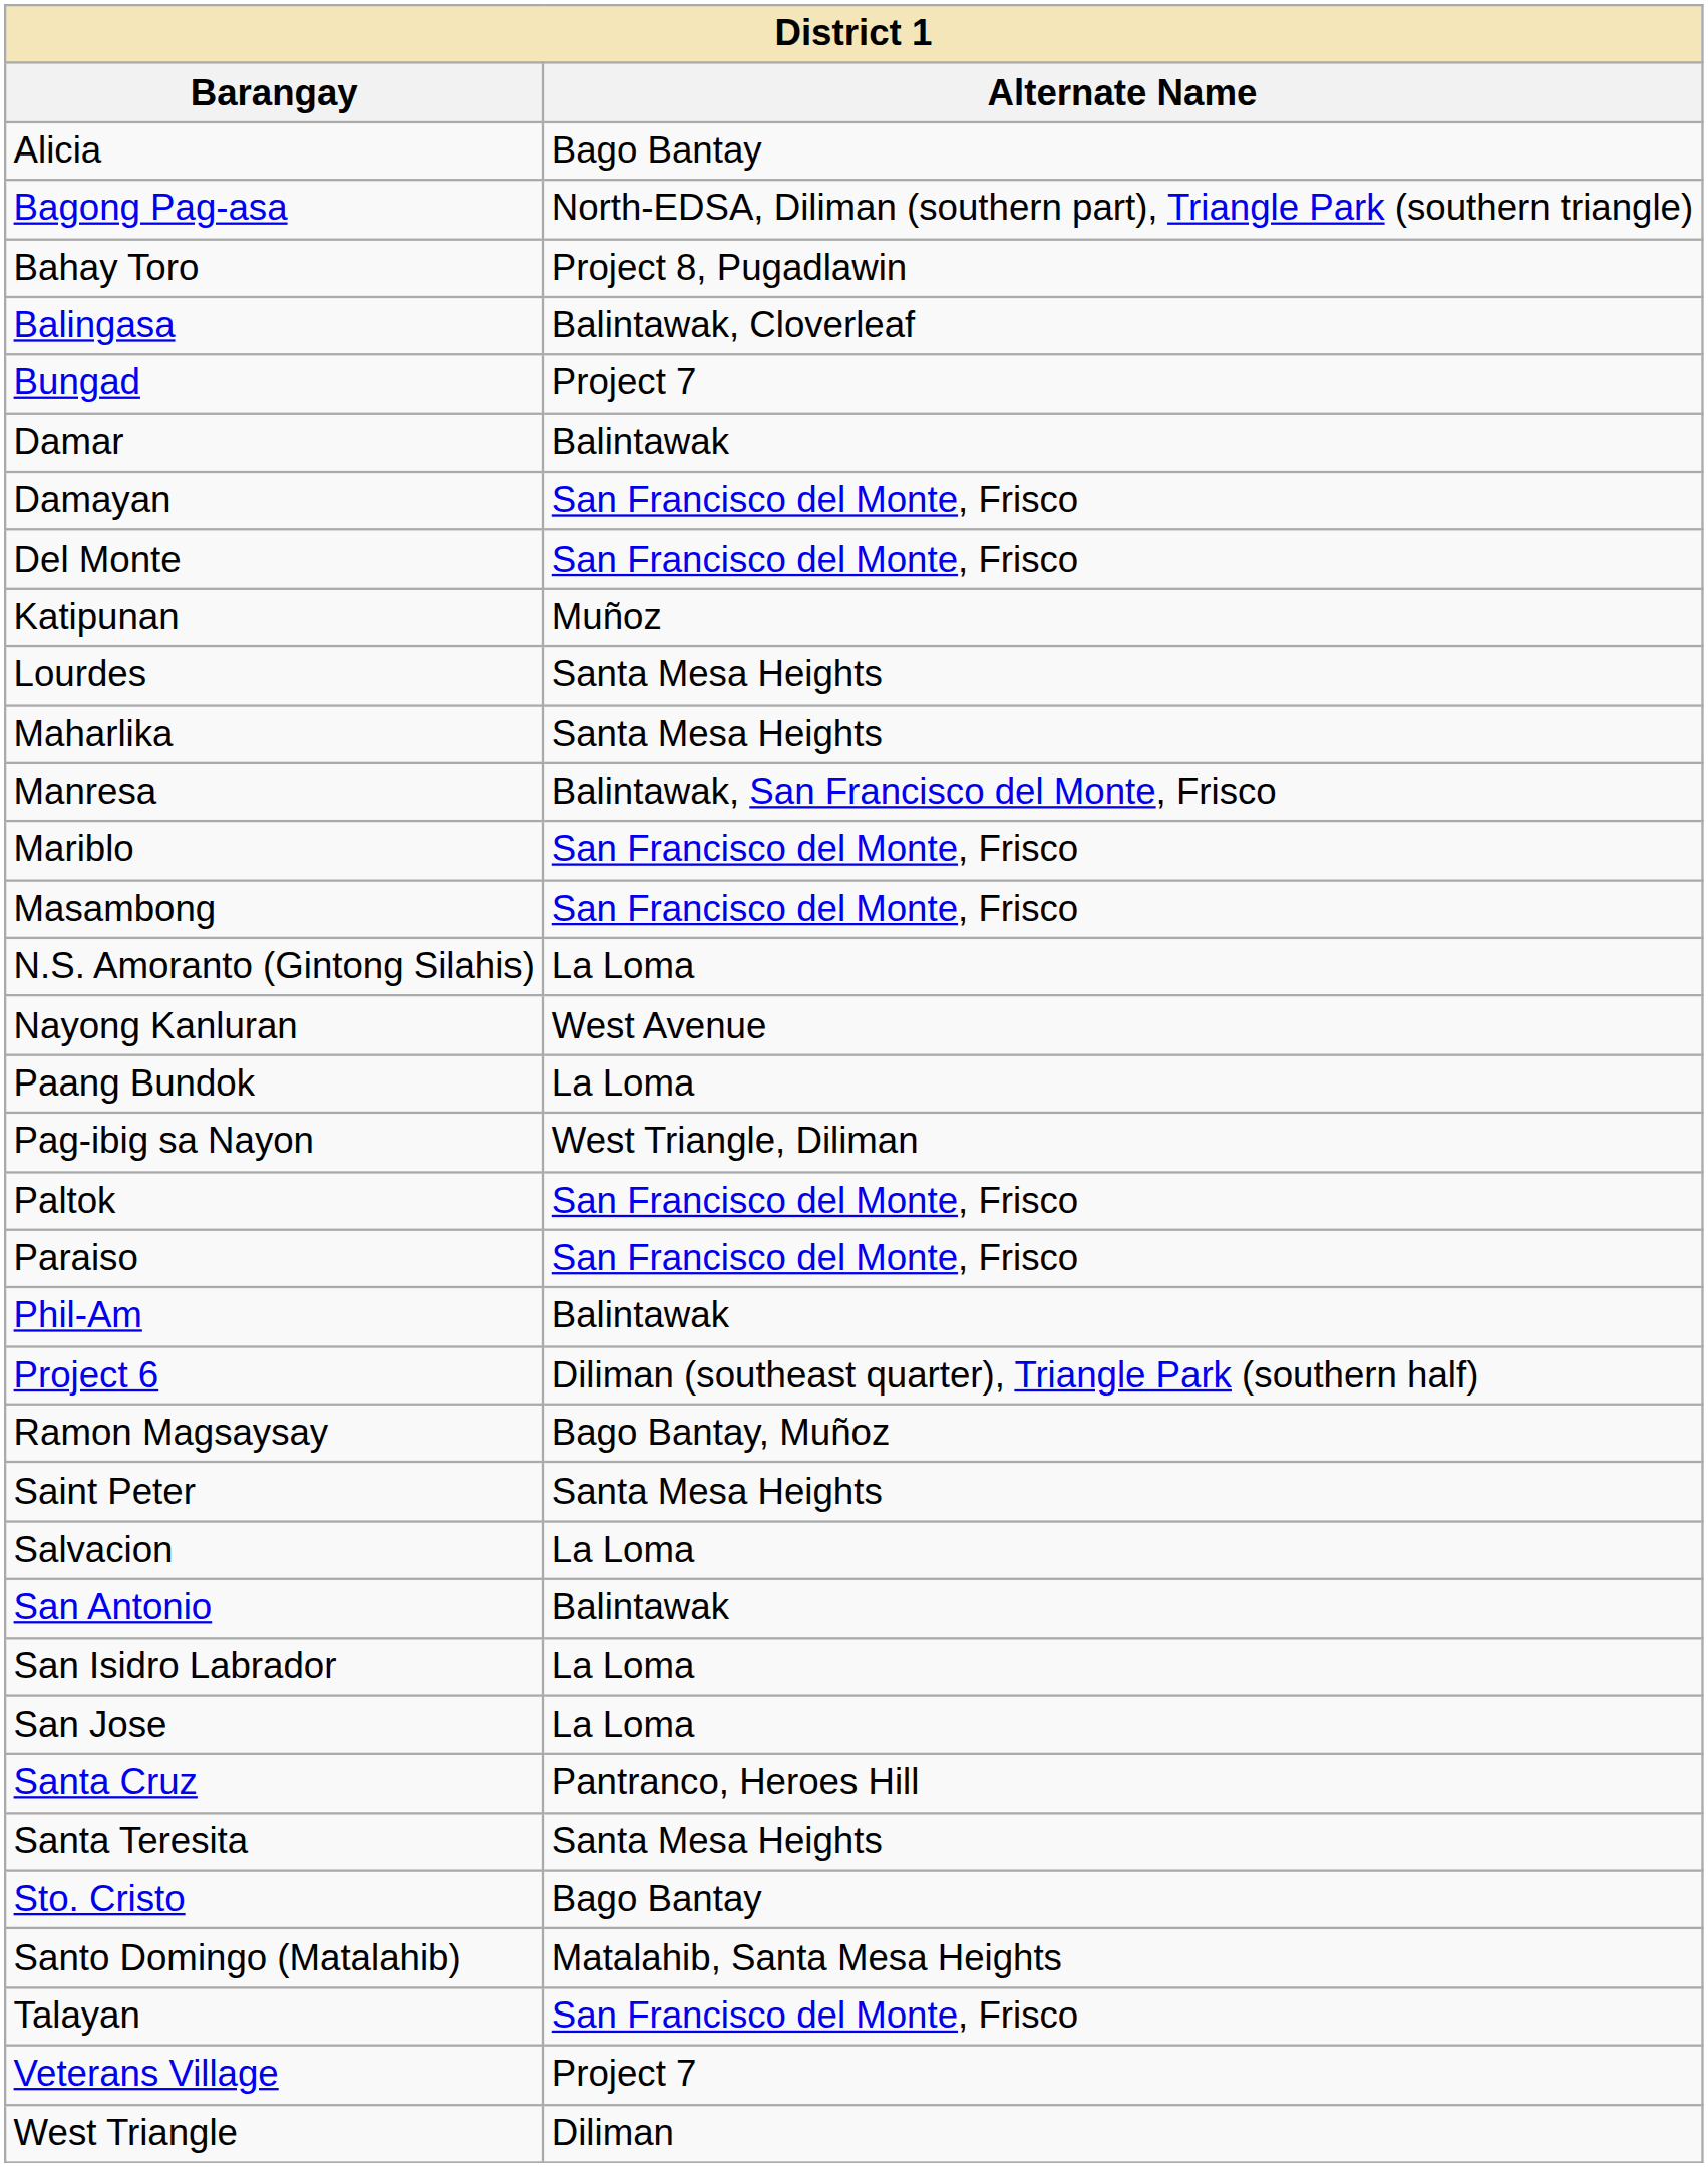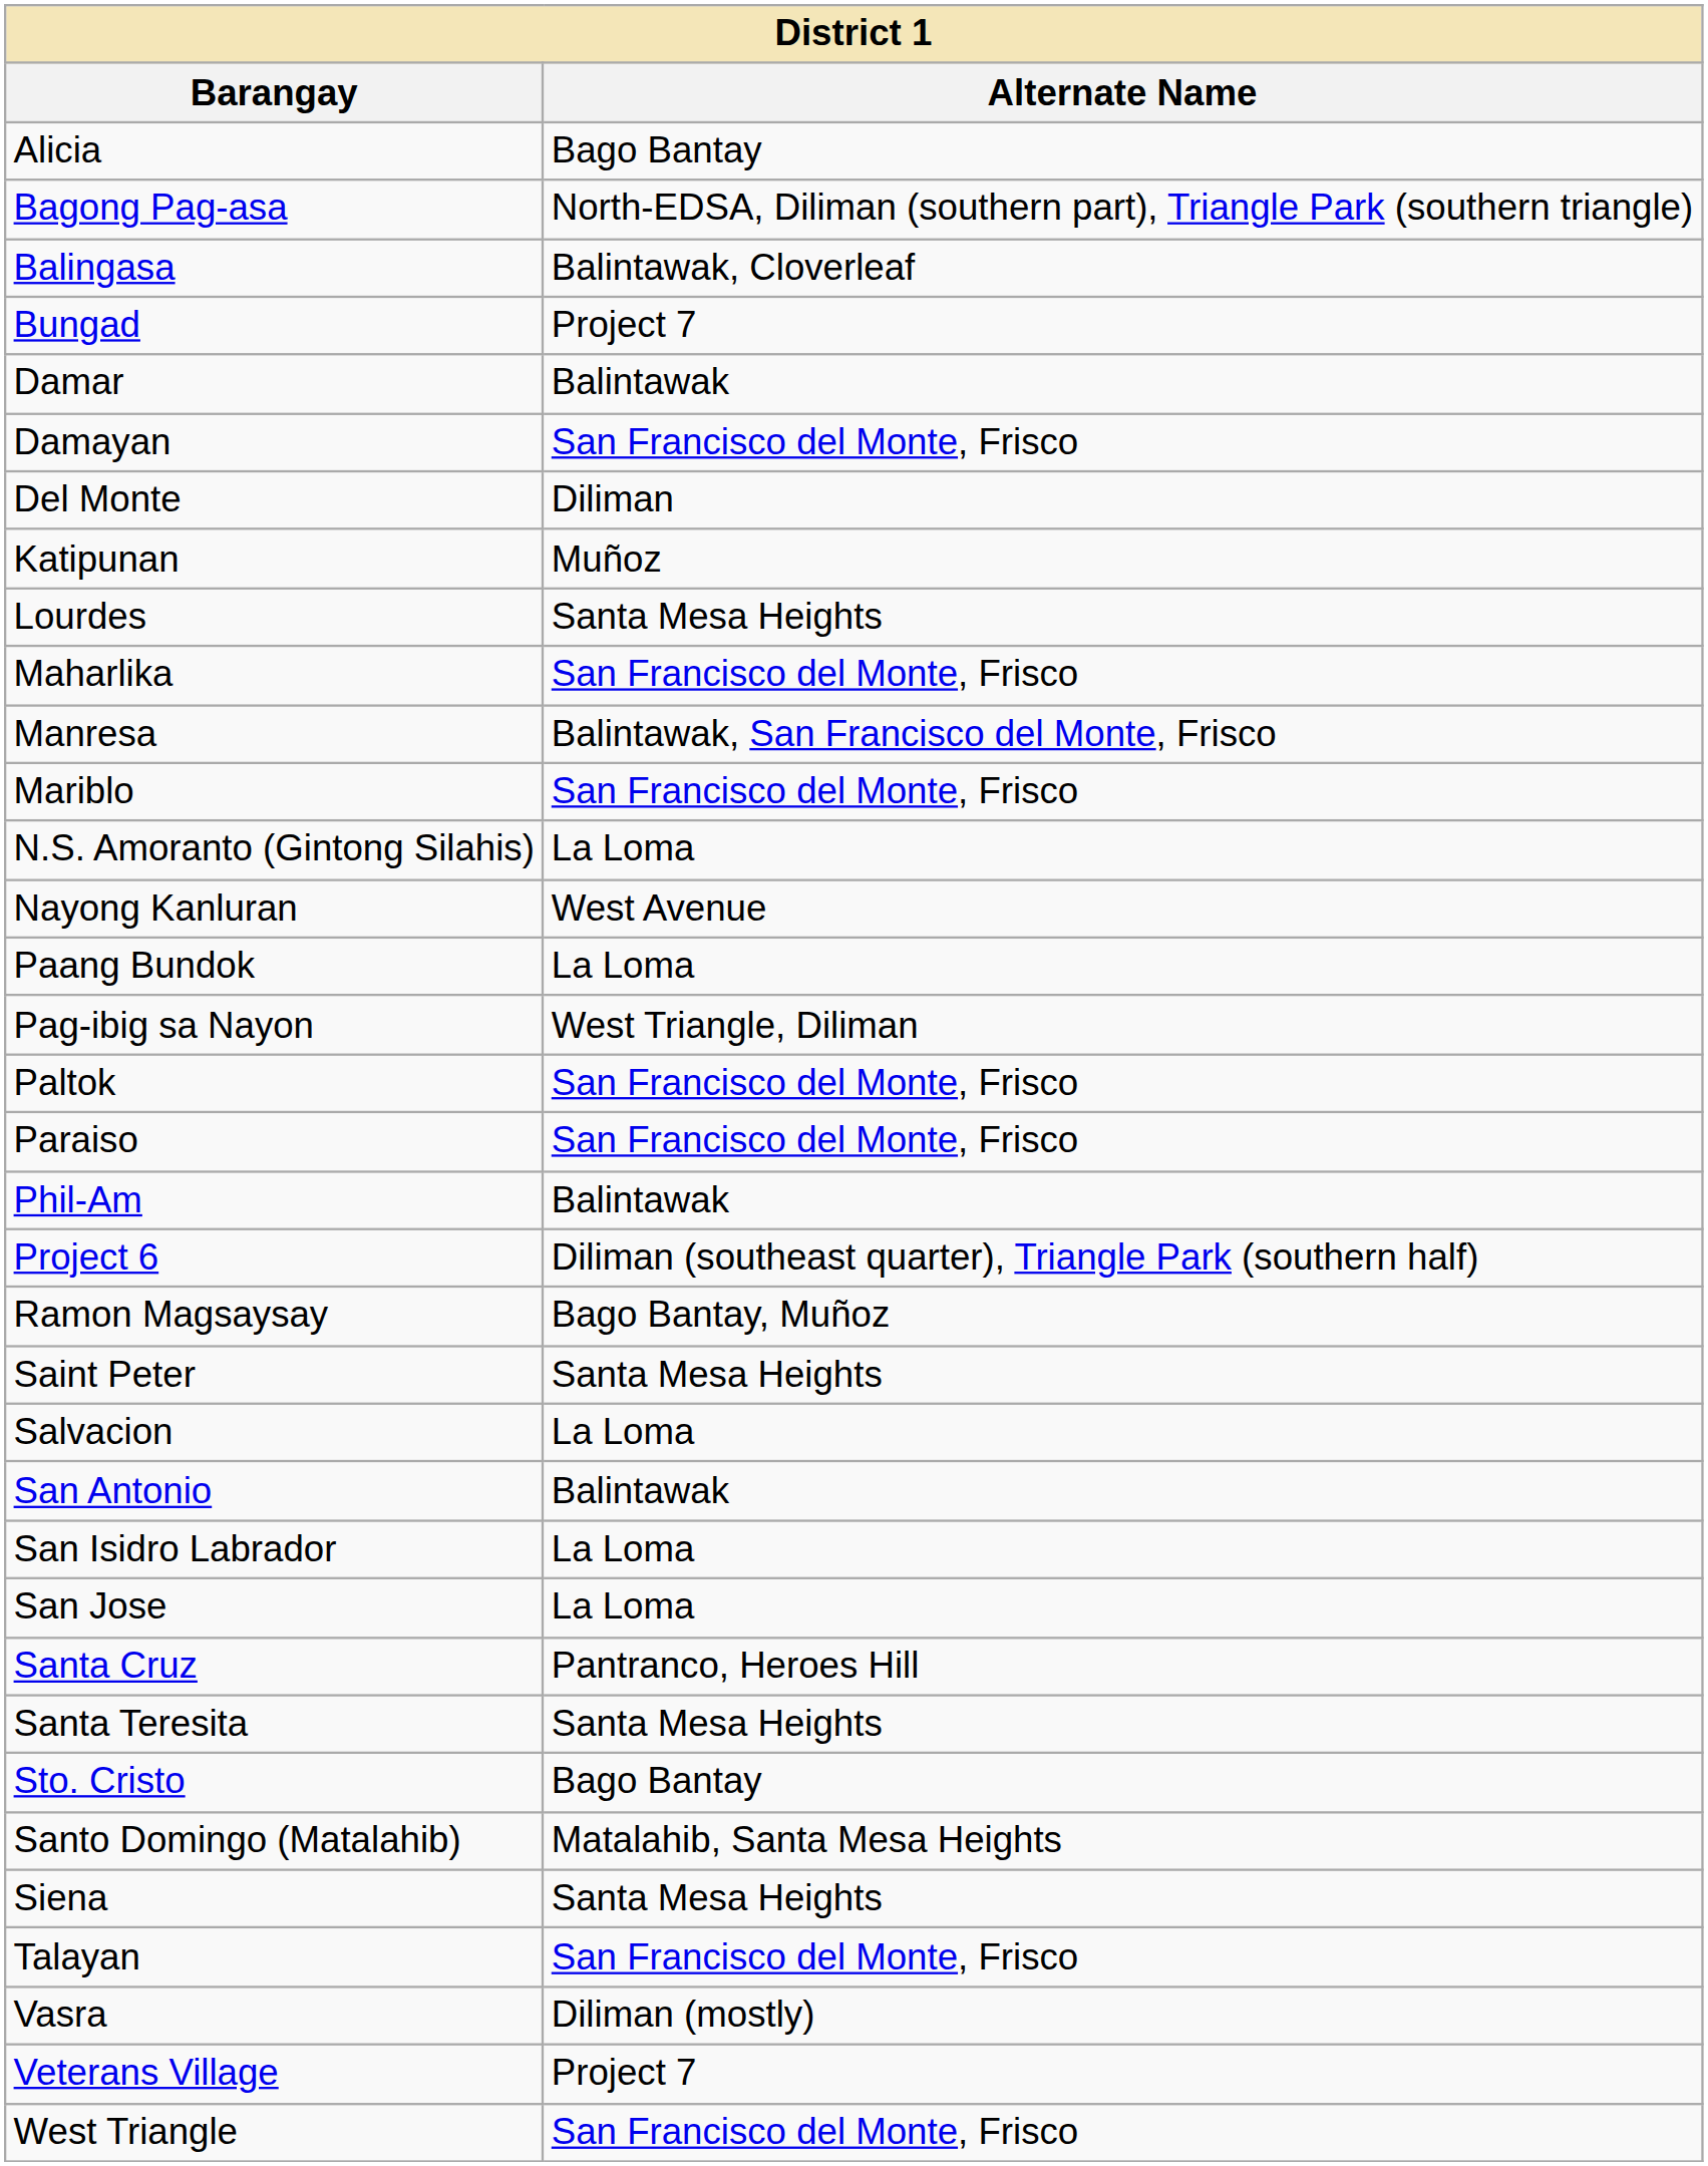- row: Bahay Toro | Project 8, Pugadlawin
Del Monte | Alternate Name: San Francisco del Monte, Frisco -> Diliman
Maharlika | Alternate Name: Santa Mesa Heights -> San Francisco del Monte, Frisco
- row: Masambong | San Francisco del Monte, Frisco
+ row: Siena | Santa Mesa Heights
+ row: Vasra | Diliman (mostly)
West Triangle | Alternate Name: Diliman -> San Francisco del Monte, Frisco
